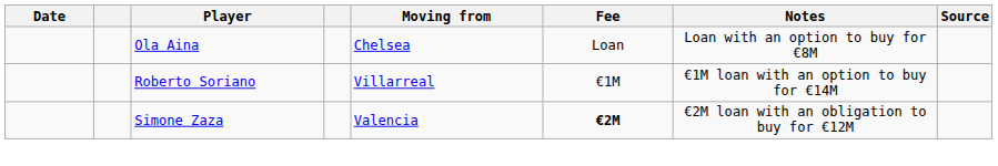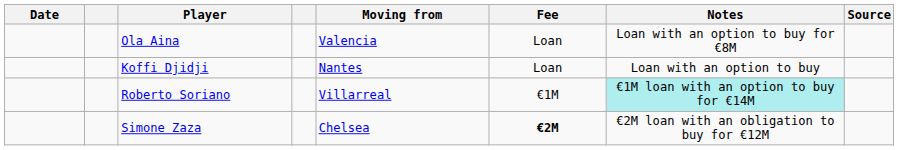Ola Aina | Moving from: Chelsea -> Valencia
+ row: Koffi Djidji | Nantes | Loan | Loan with an option to buy
Roberto Soriano | Notes: no background -> paleturquoise background
Simone Zaza | Moving from: Valencia -> Chelsea
